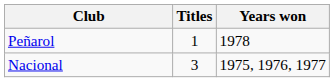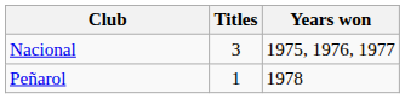rows swapped: Nacional <-> Peñarol
